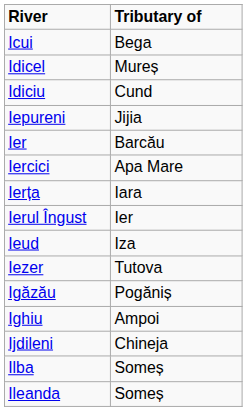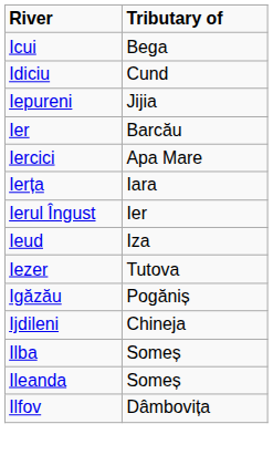- row: Idicel | Mureș
- row: Ighiu | Ampoi
+ row: Ilfov | Dâmbovița
